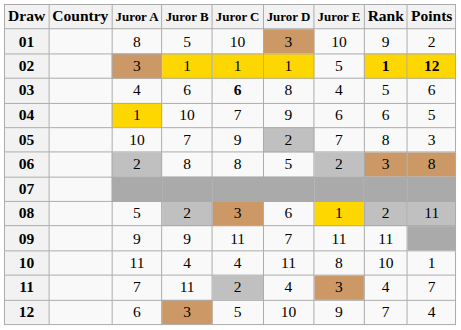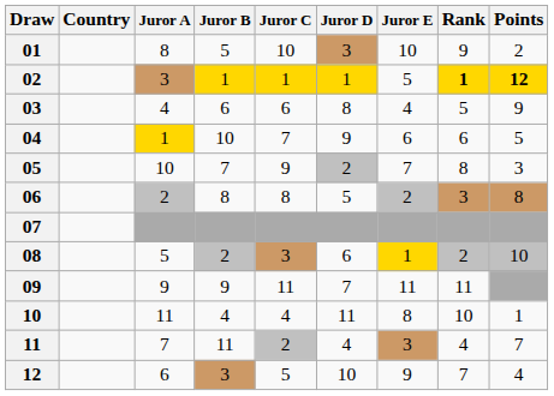03 | Juror C: bold -> normal
03 | Points: 6 -> 9
08 | Points: 11 -> 10
